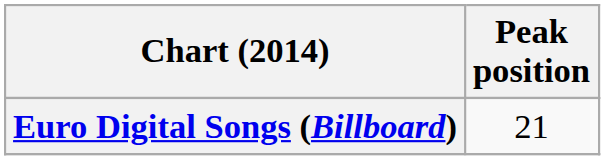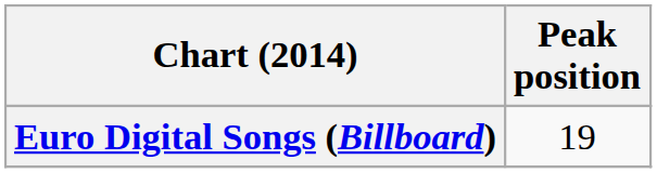Euro Digital Songs (Billboard) | Peak position: 21 -> 19
